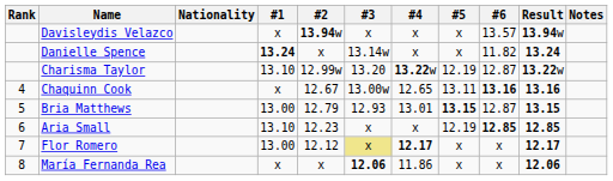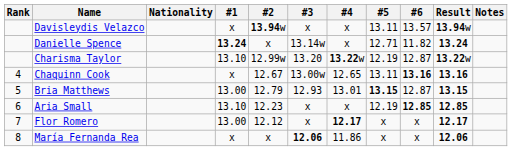Davisleydis Velazco | #5: x -> 13.11
Danielle Spence | #5: x -> 12.71
Flor Romero | #3: khaki background -> no background
